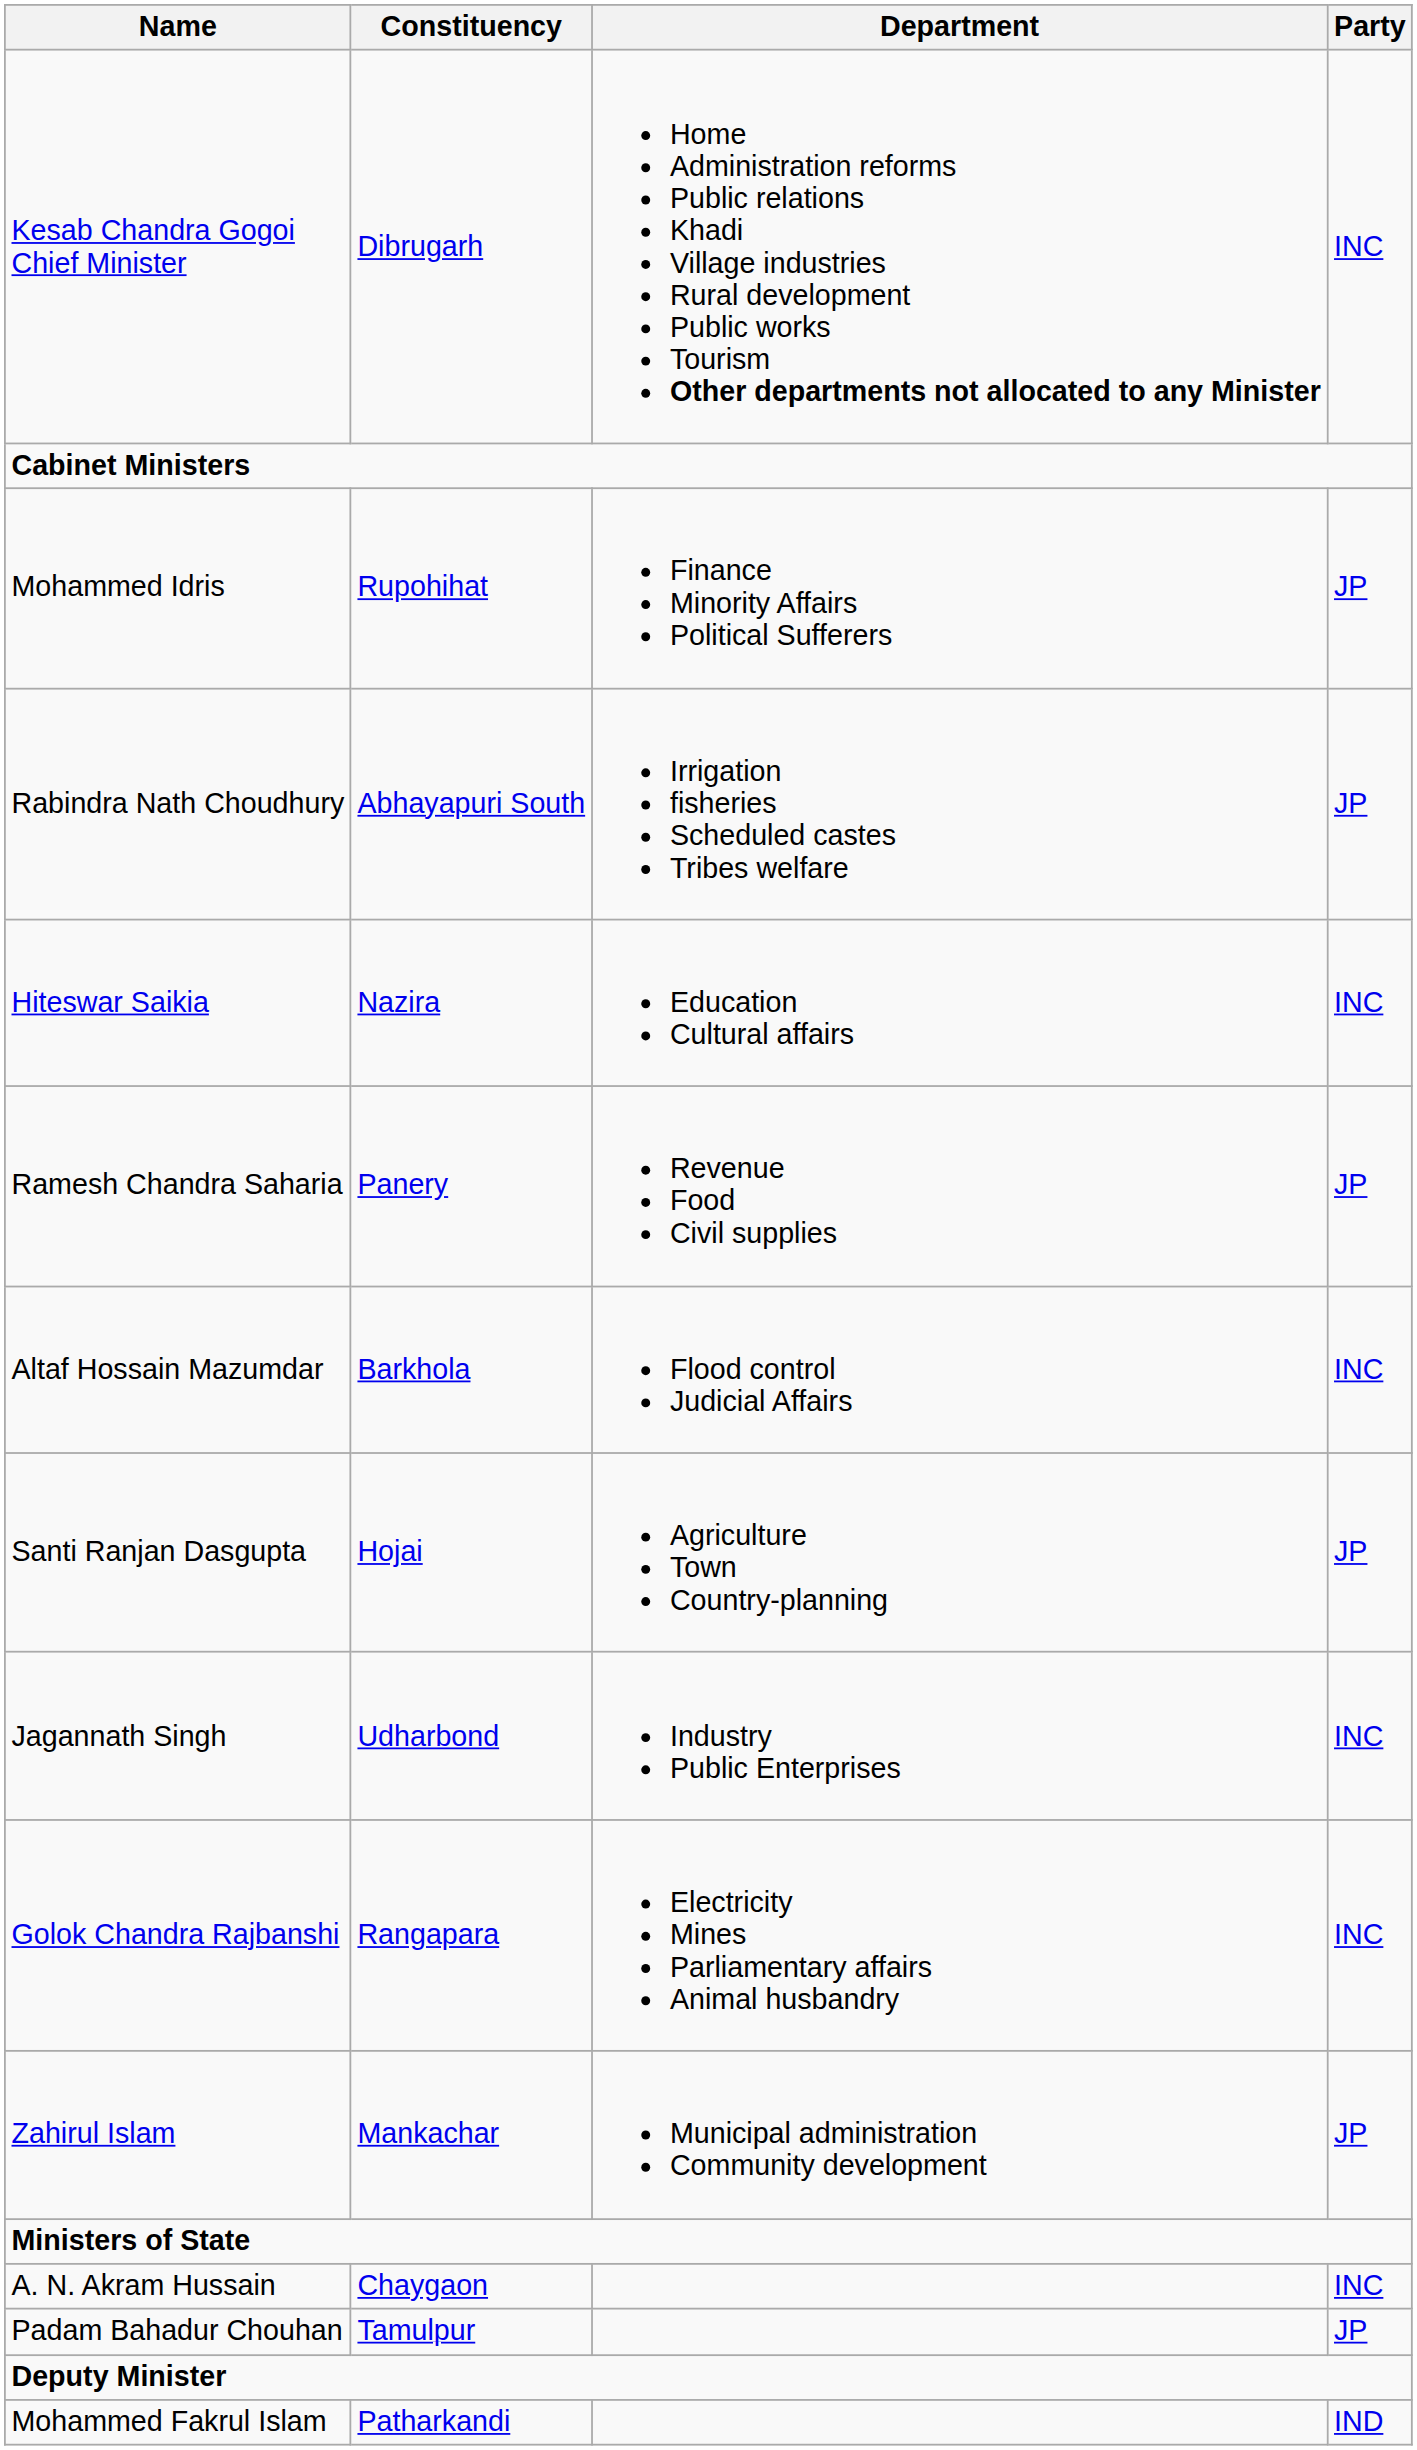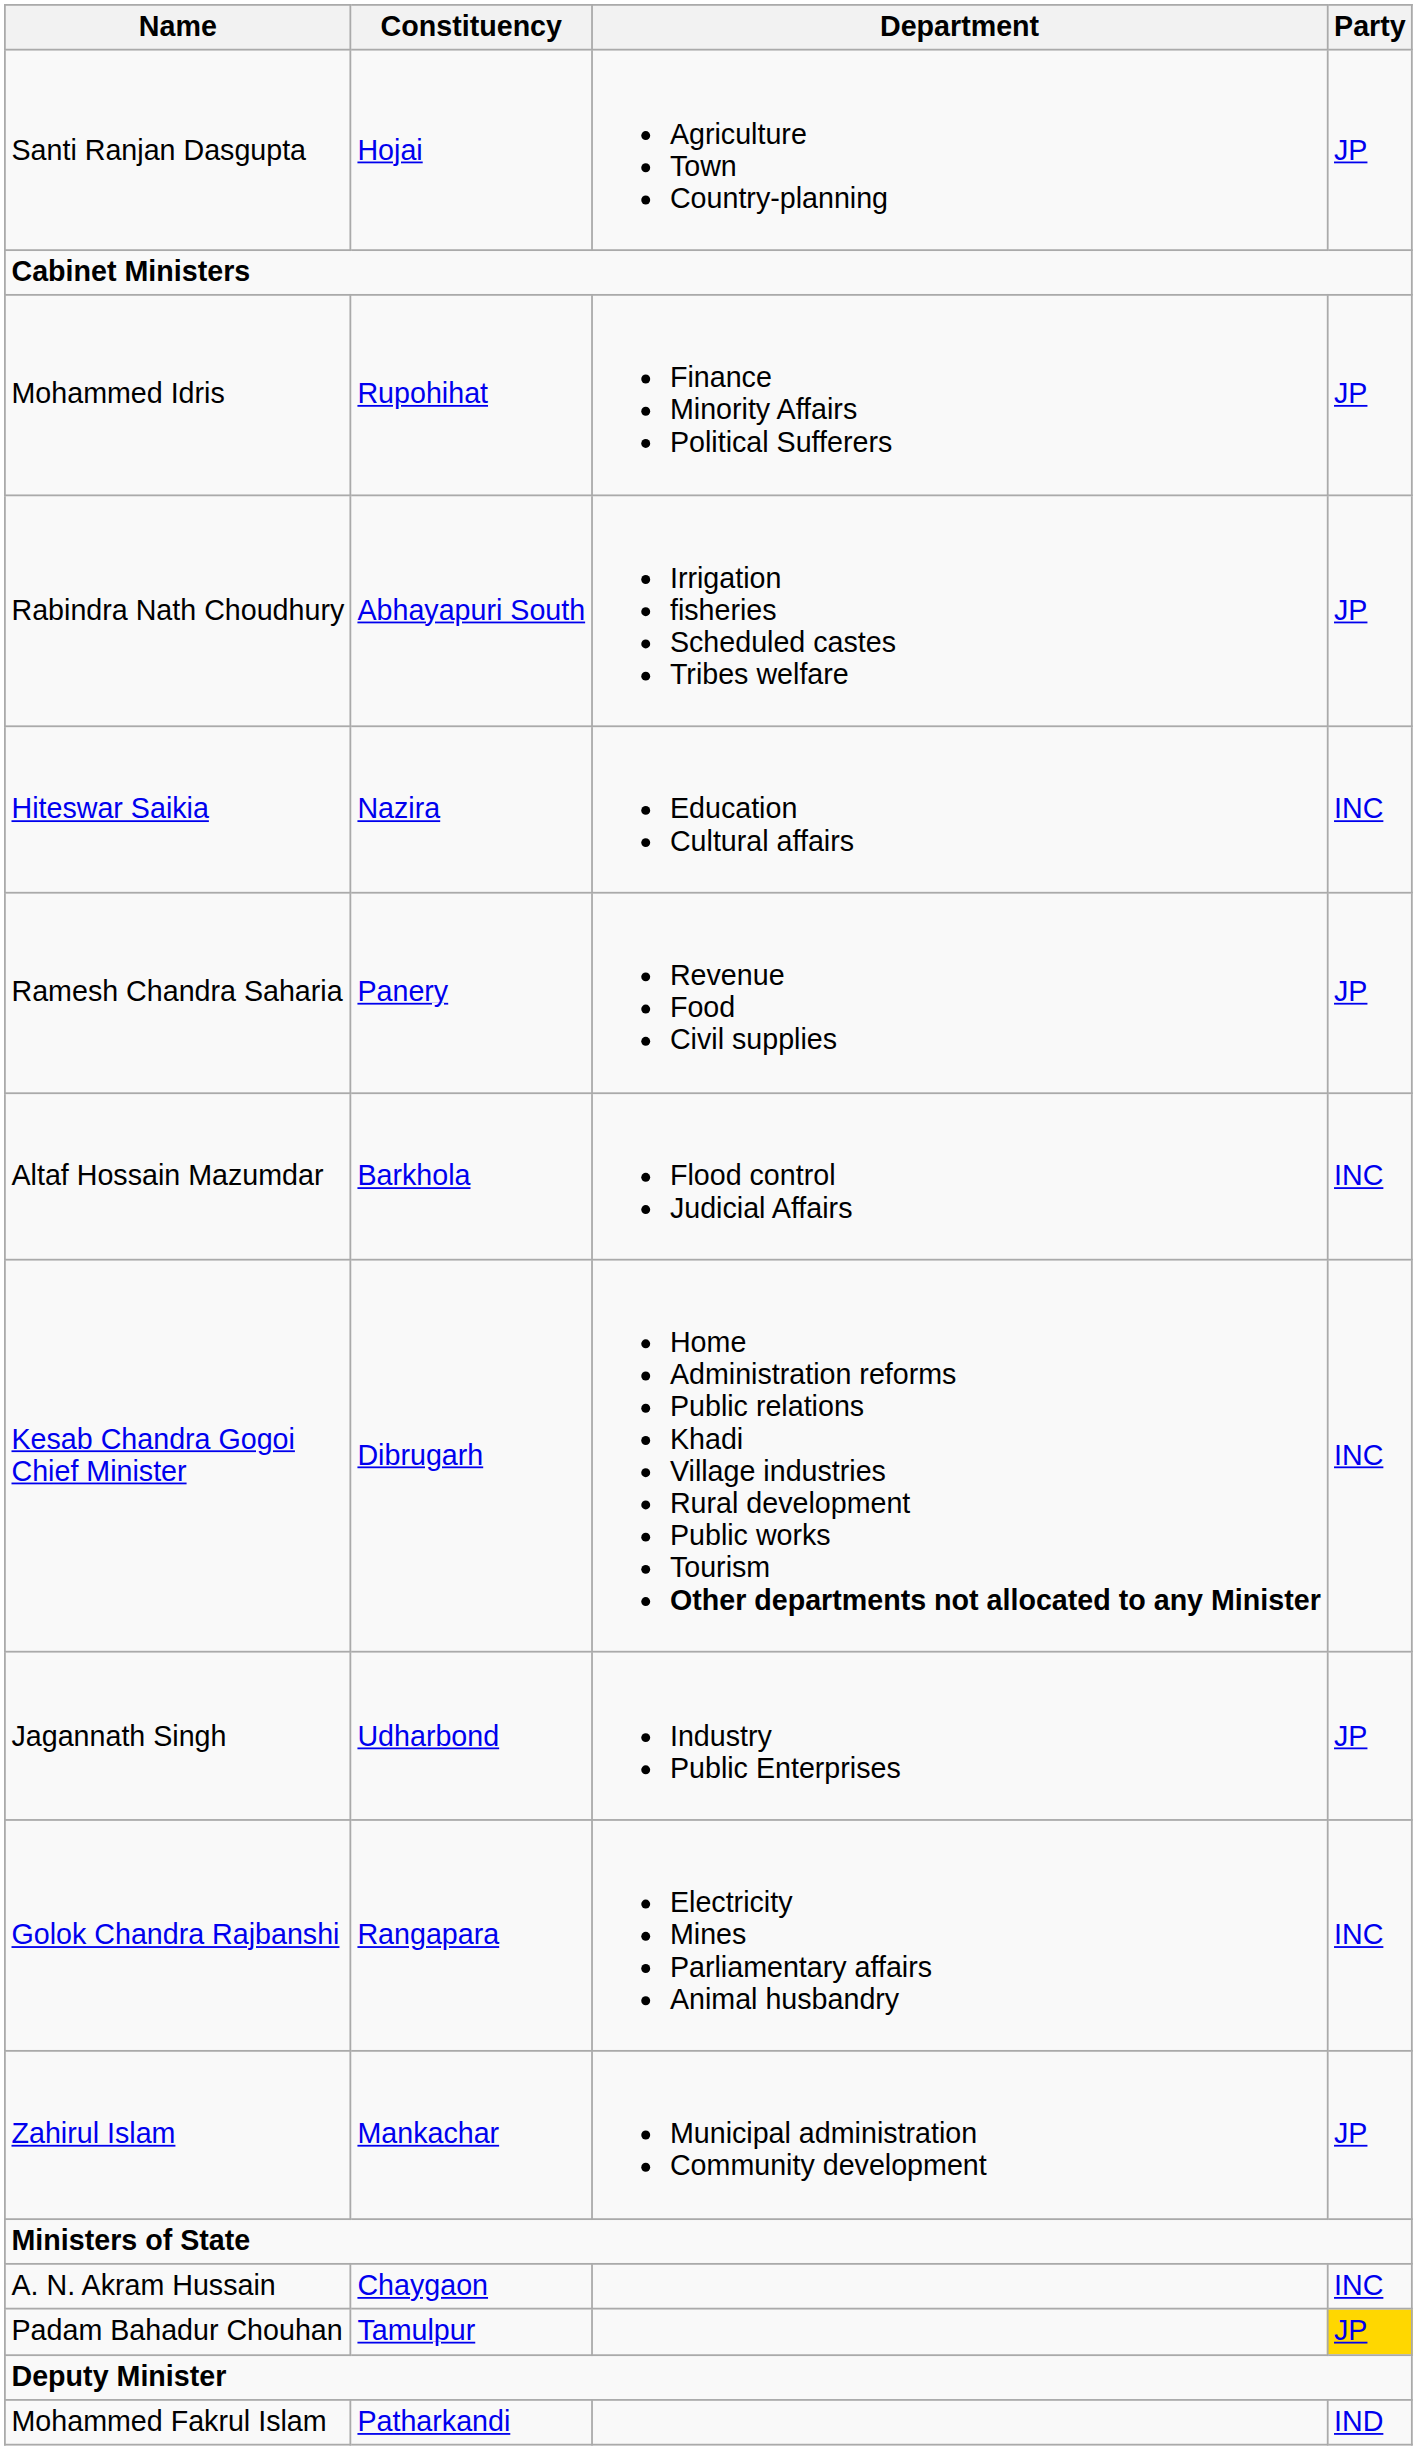rows swapped: Kesab Chandra Gogoi Chief Minister <-> Santi Ranjan Dasgupta
Jagannath Singh | Party: INC -> JP
Padam Bahadur Chouhan | Party: no background -> gold background
